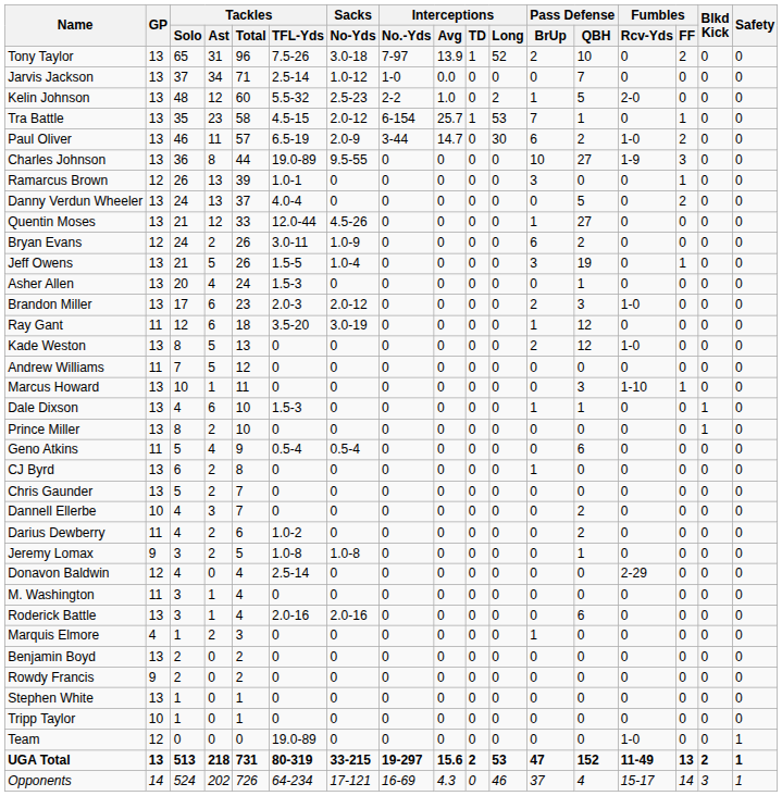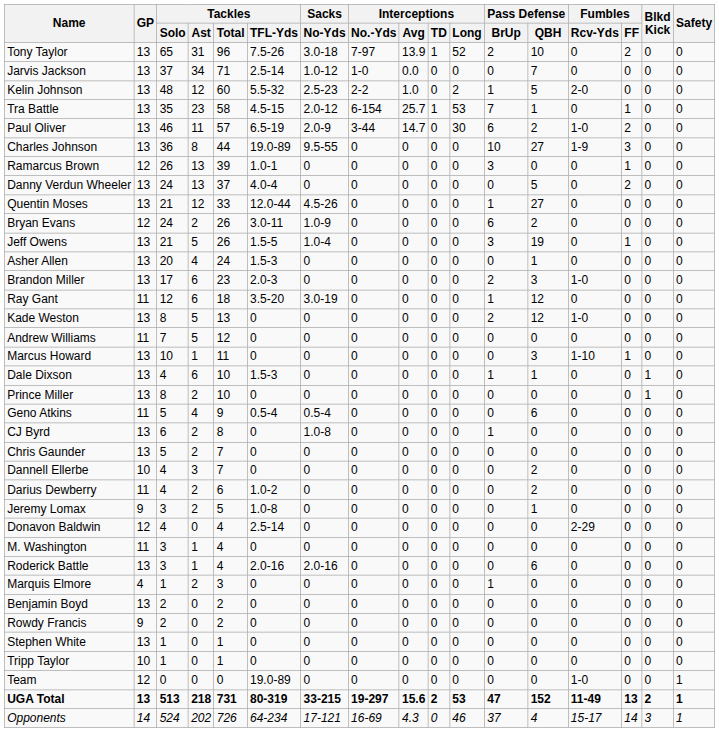Brandon Miller | Sacks / No-Yds: 2.0-12 -> 0
CJ Byrd | Sacks / No-Yds: 0 -> 1.0-8
Jeremy Lomax | Sacks / No-Yds: 1.0-8 -> 0
